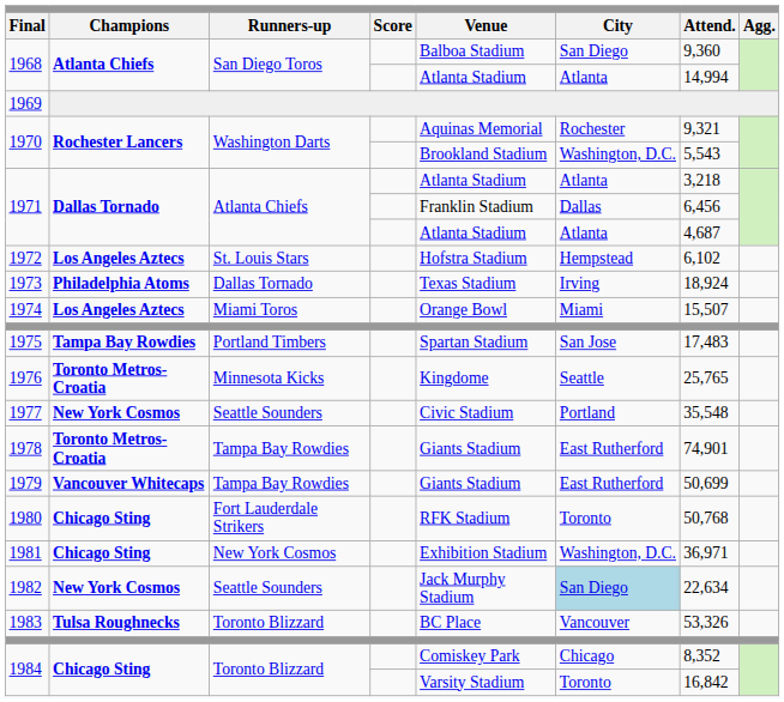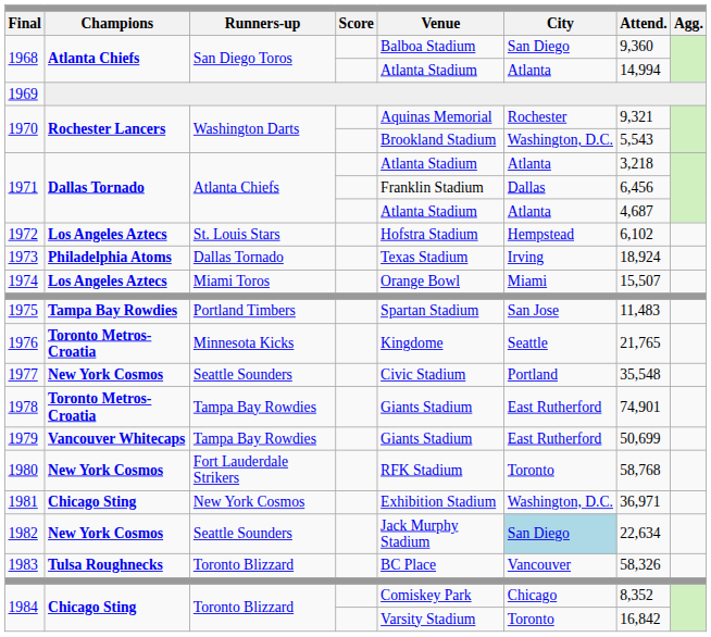1975 | Attend.: 17,483 -> 11,483
1976 | Attend.: 25,765 -> 21,765
1980 | Champions: Chicago Sting -> New York Cosmos
1980 | Attend.: 50,768 -> 58,768
1983 | Attend.: 53,326 -> 58,326
